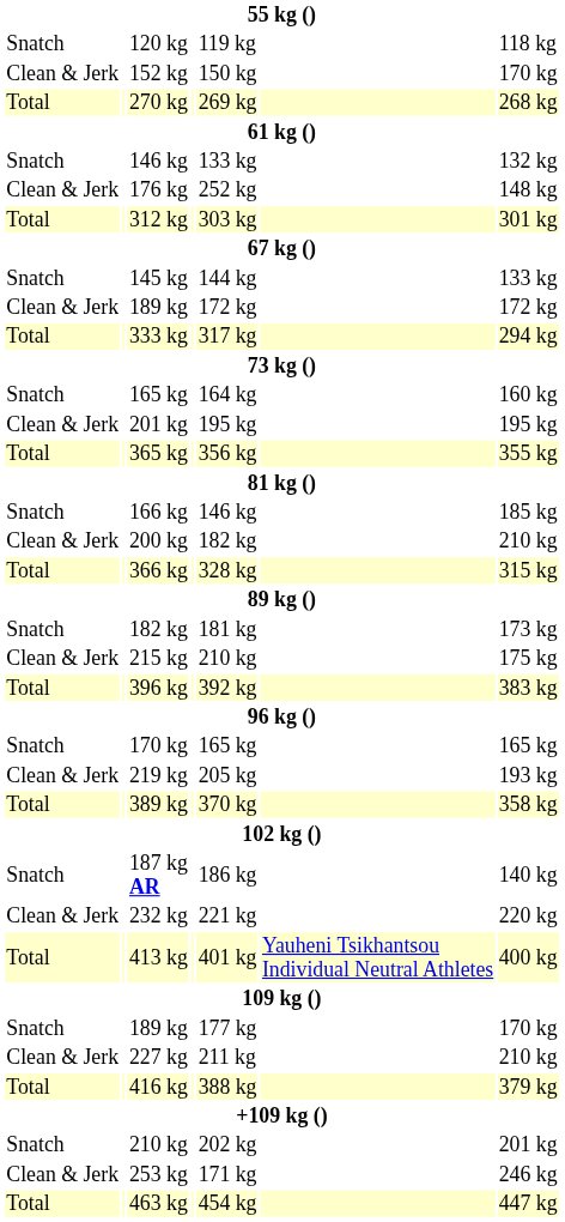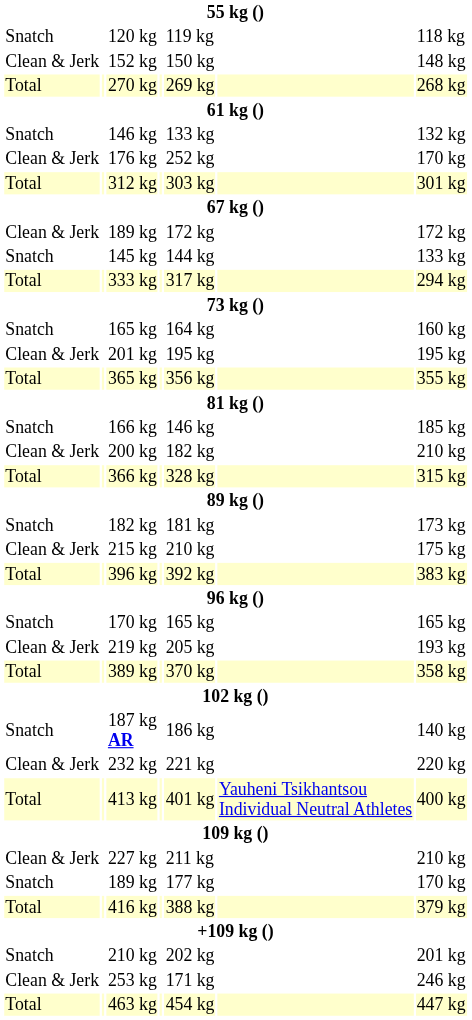152 kg | column 7: 170 kg -> 148 kg
176 kg | column 7: 148 kg -> 170 kg
rows swapped: 145 kg <-> Clean & Jerk / 189 kg
rows swapped: Snatch / 189 kg <-> 227 kg
